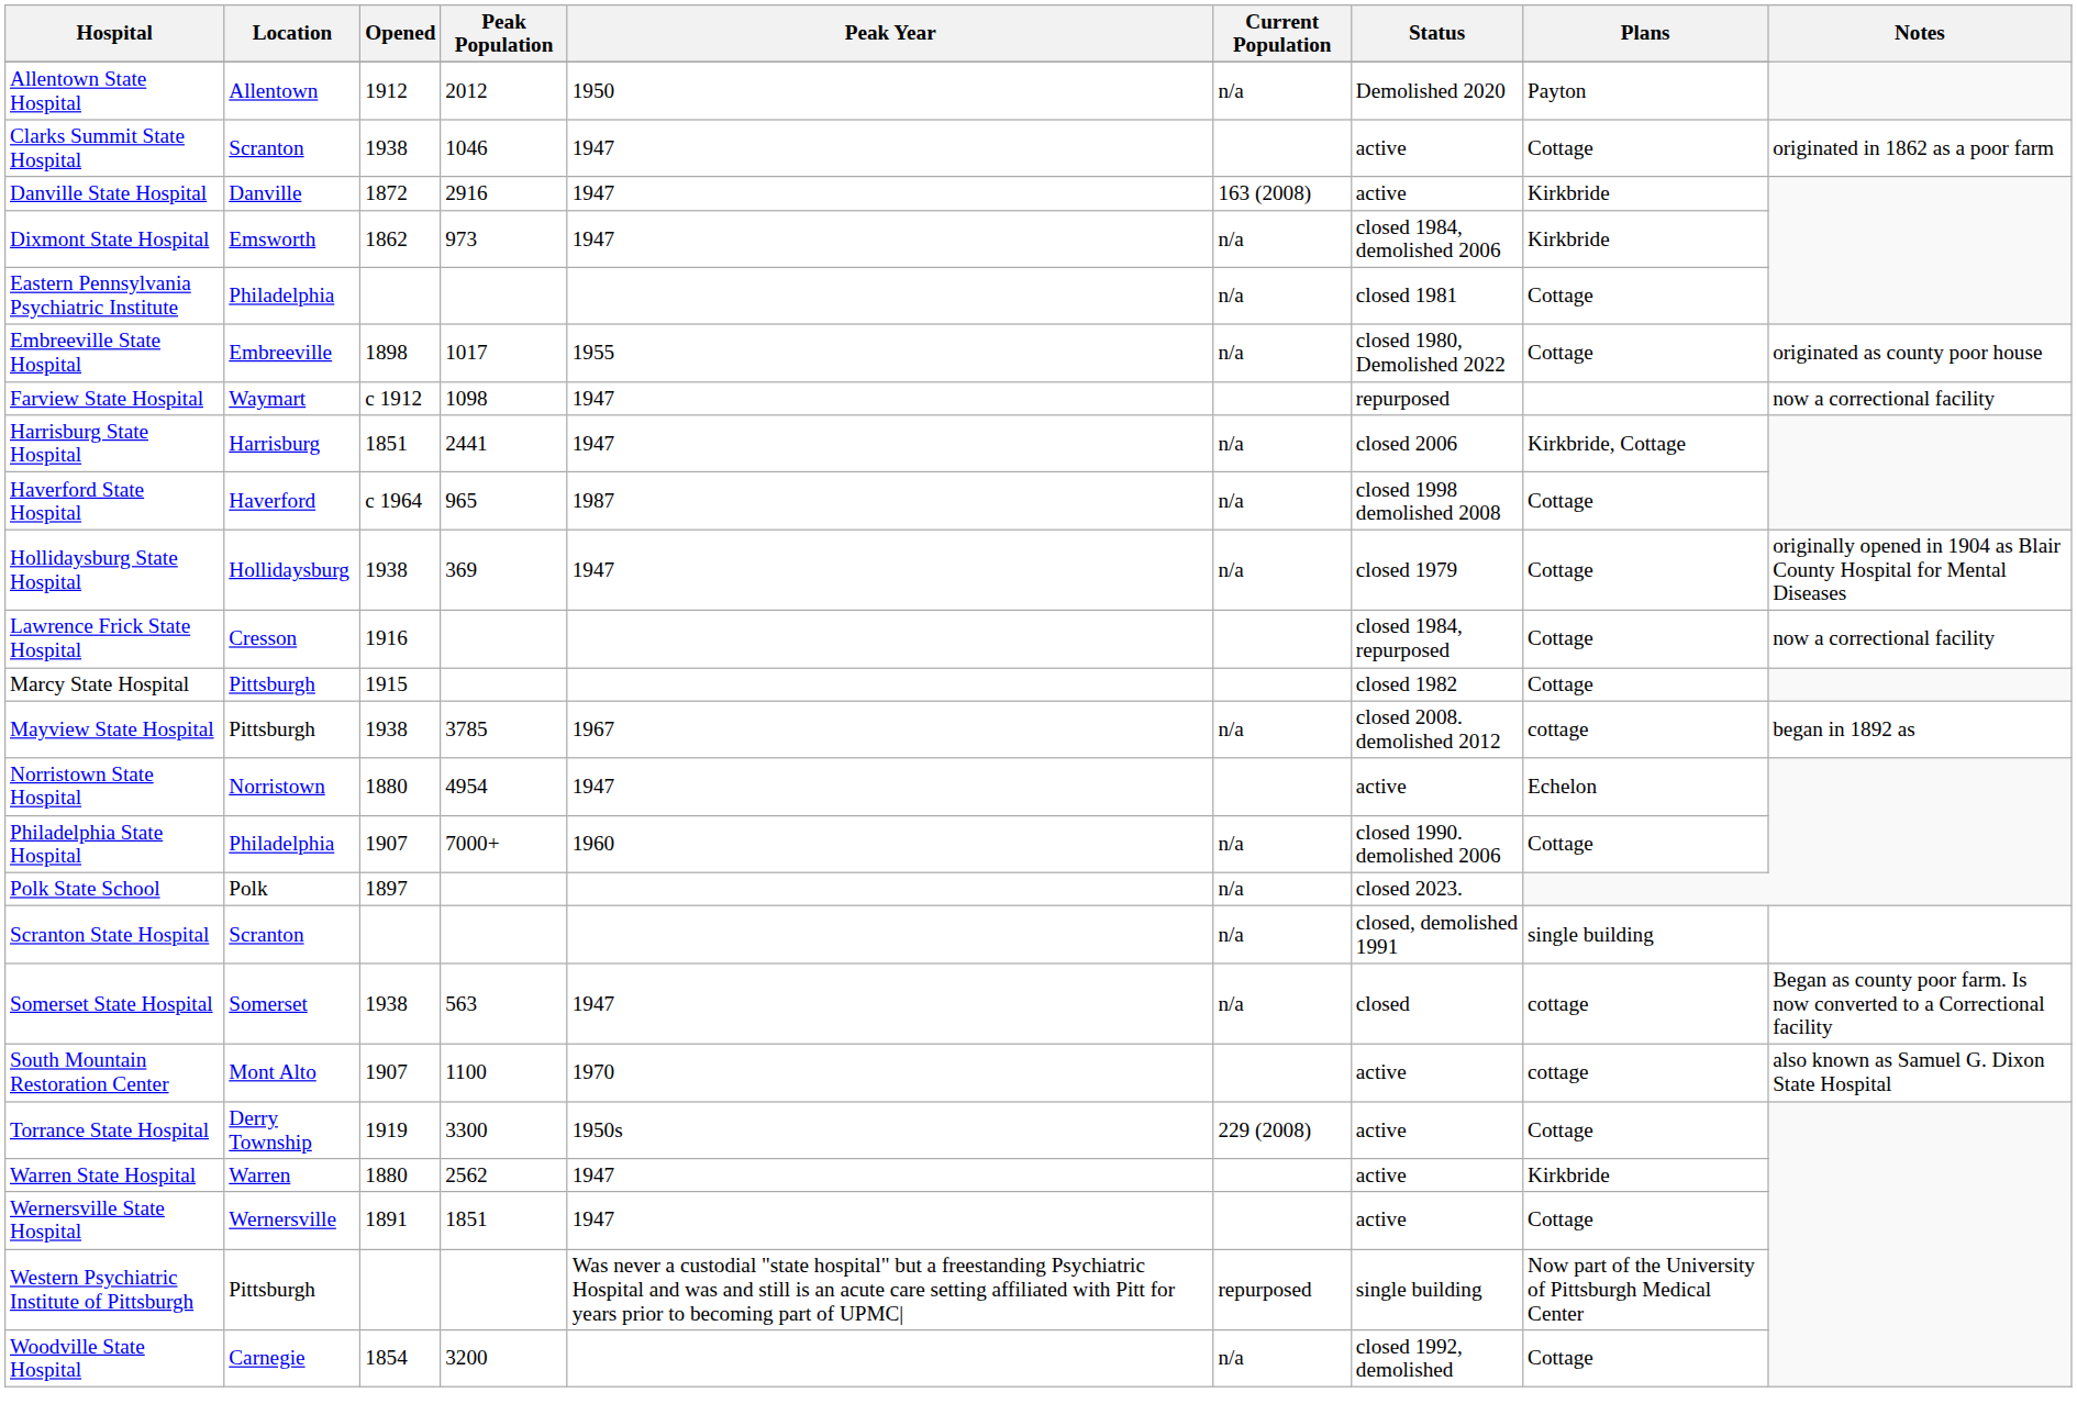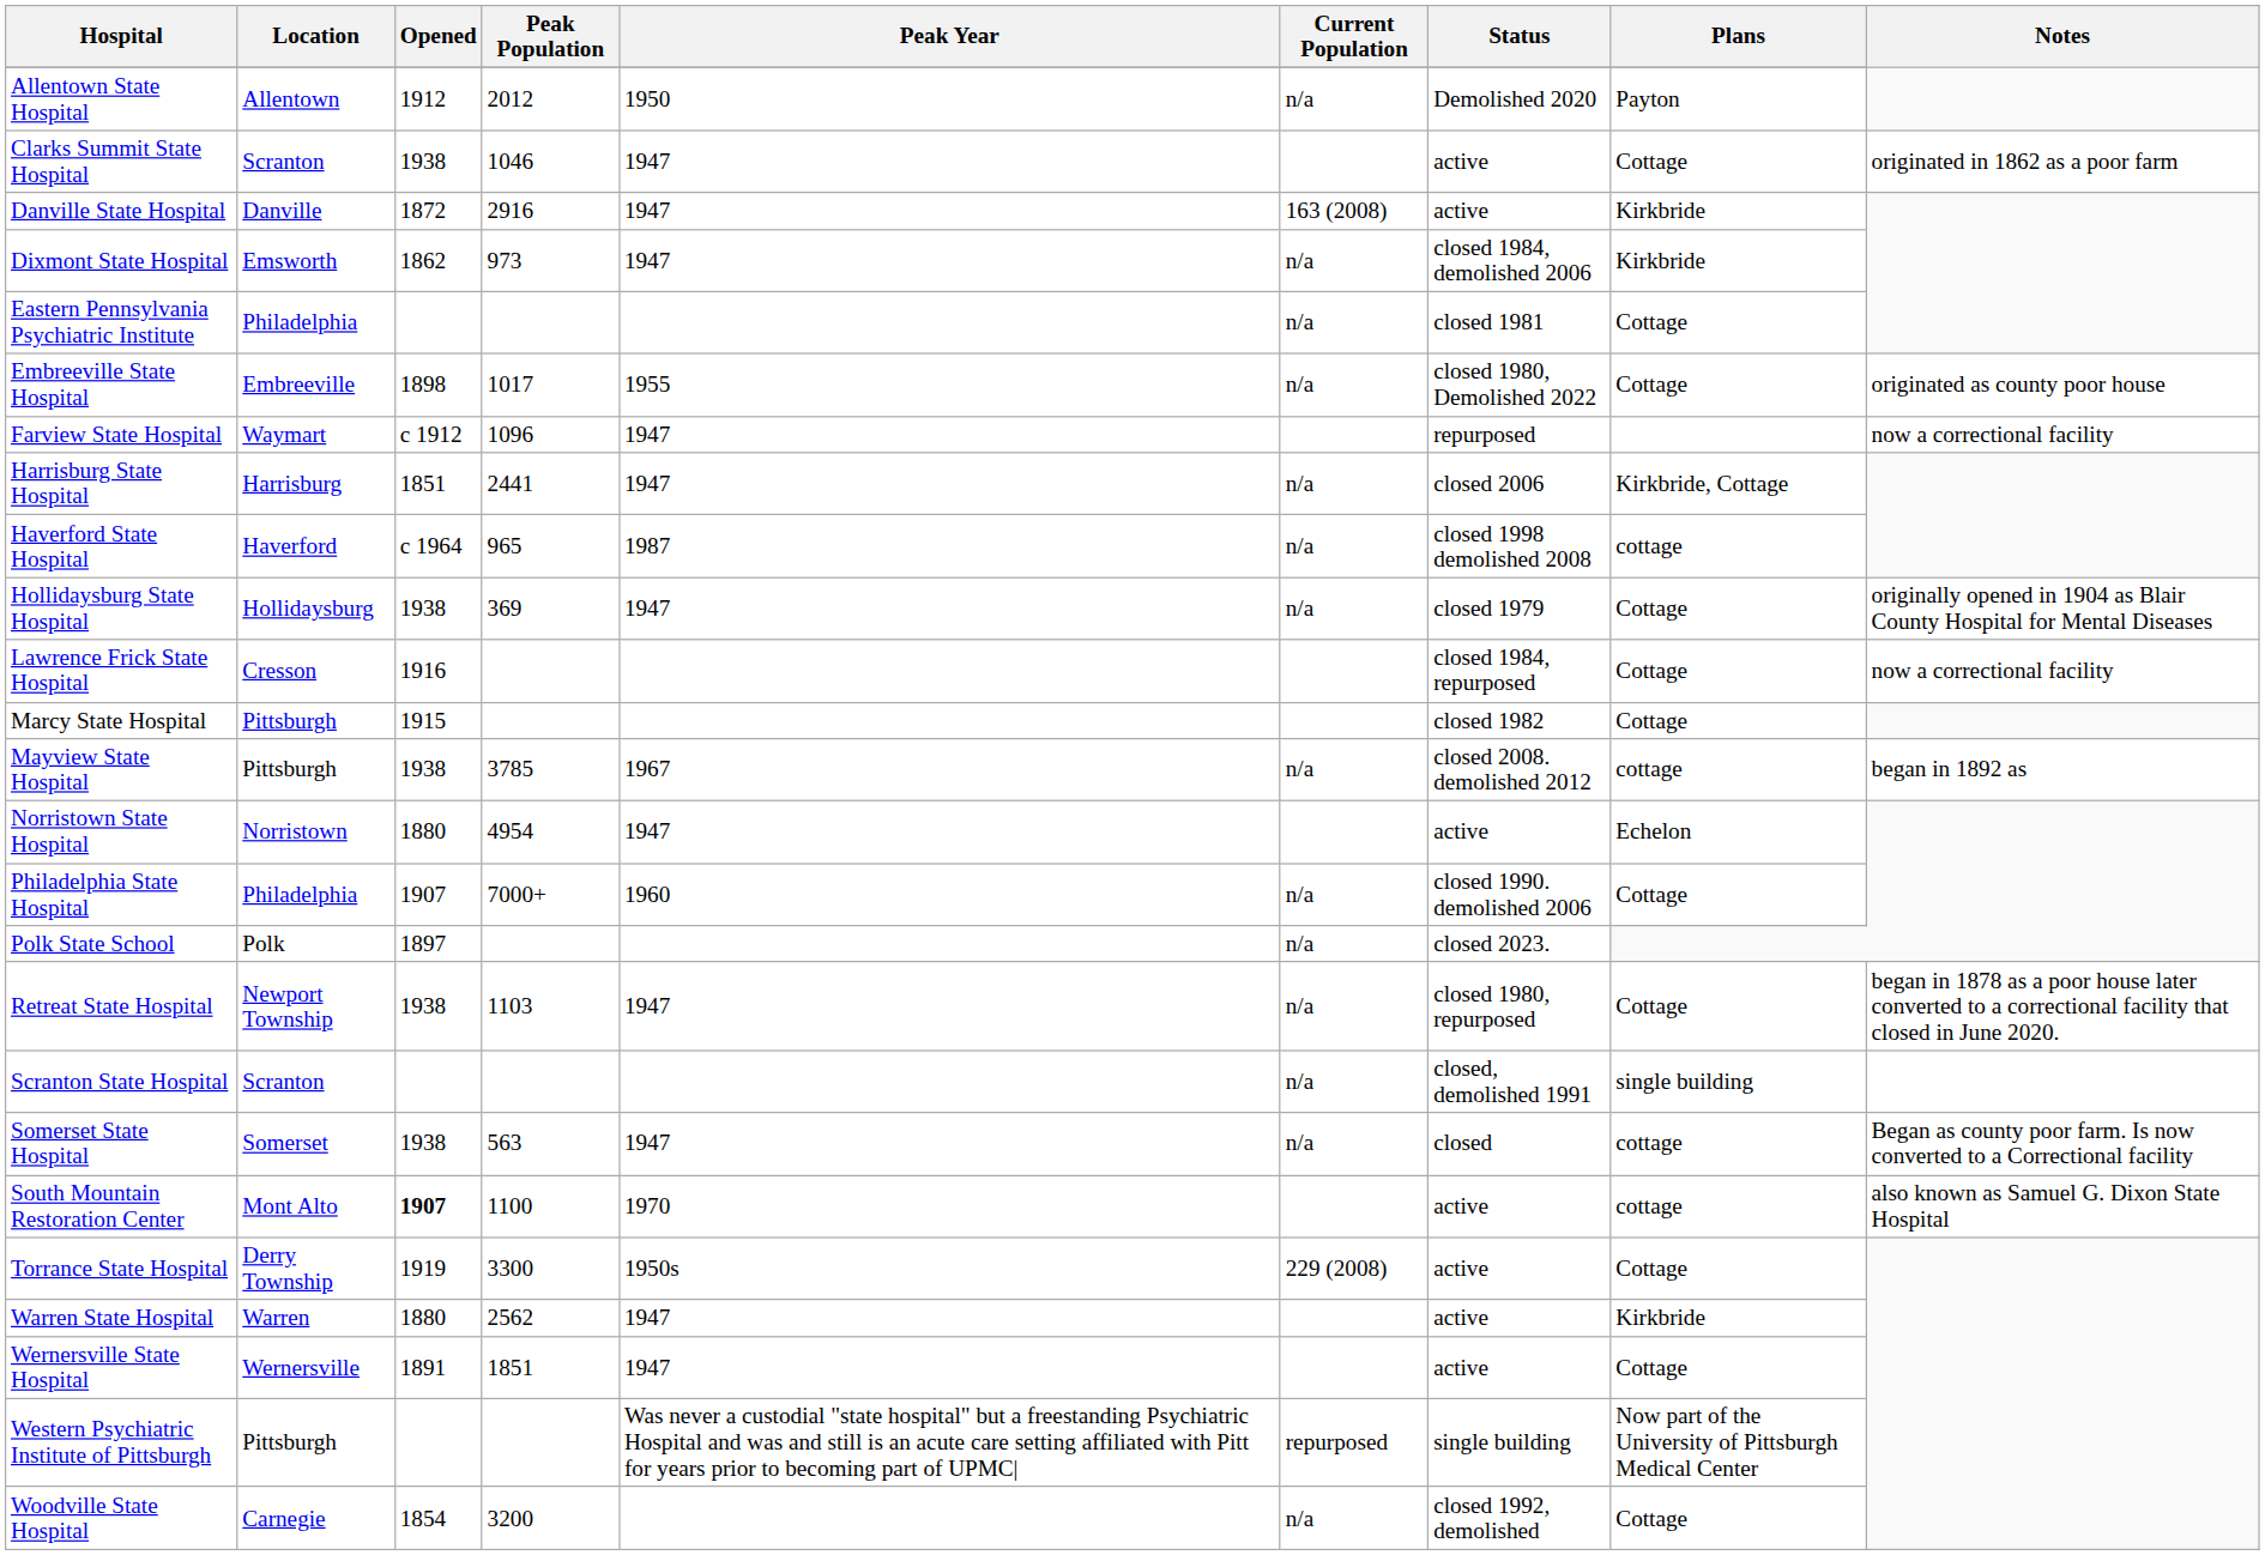Farview State Hospital | Peak Population: 1098 -> 1096
Haverford State Hospital | Plans: Cottage -> cottage
+ row: Retreat State Hospital | Newport Township | 1938 | 1103 | 1947 | n/a | closed 1980, repurposed | Cottage | began in 1878 as a poor house later converted to a correctional facility that closed in June 2020.
South Mountain Restoration Center | Opened: normal -> bold
